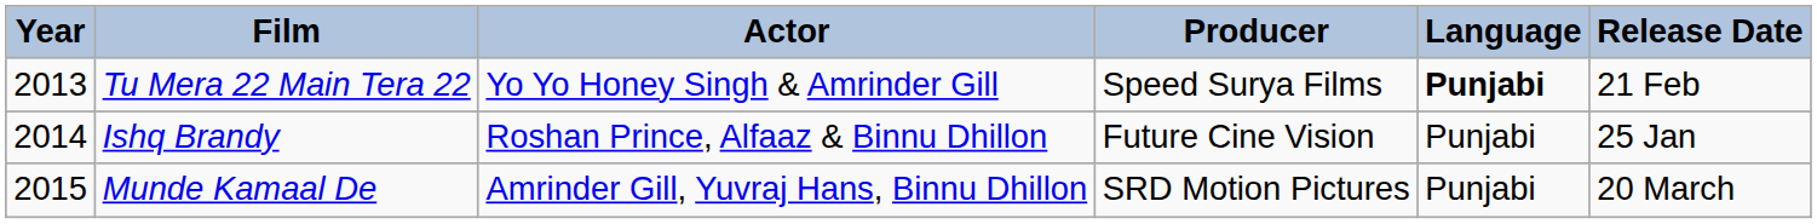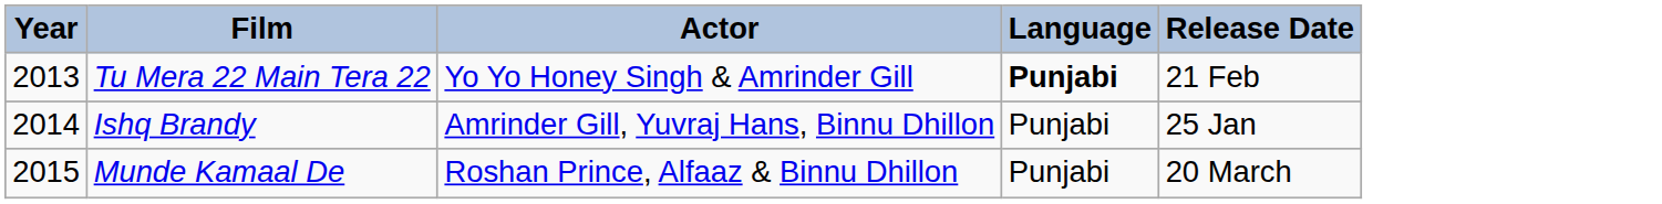- column: Producer | Speed Surya Films | Future Cine Vision | SRD Motion Pictures
Ishq Brandy | Actor: Roshan Prince, Alfaaz & Binnu Dhillon -> Amrinder Gill, Yuvraj Hans, Binnu Dhillon
Munde Kamaal De | Actor: Amrinder Gill, Yuvraj Hans, Binnu Dhillon -> Roshan Prince, Alfaaz & Binnu Dhillon
